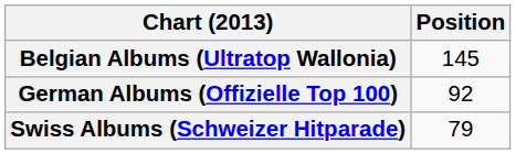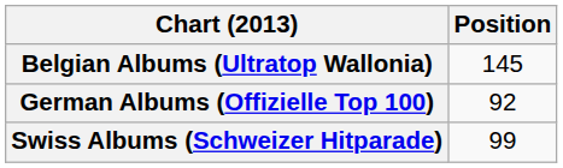Swiss Albums (Schweizer Hitparade) | Position: 79 -> 99
